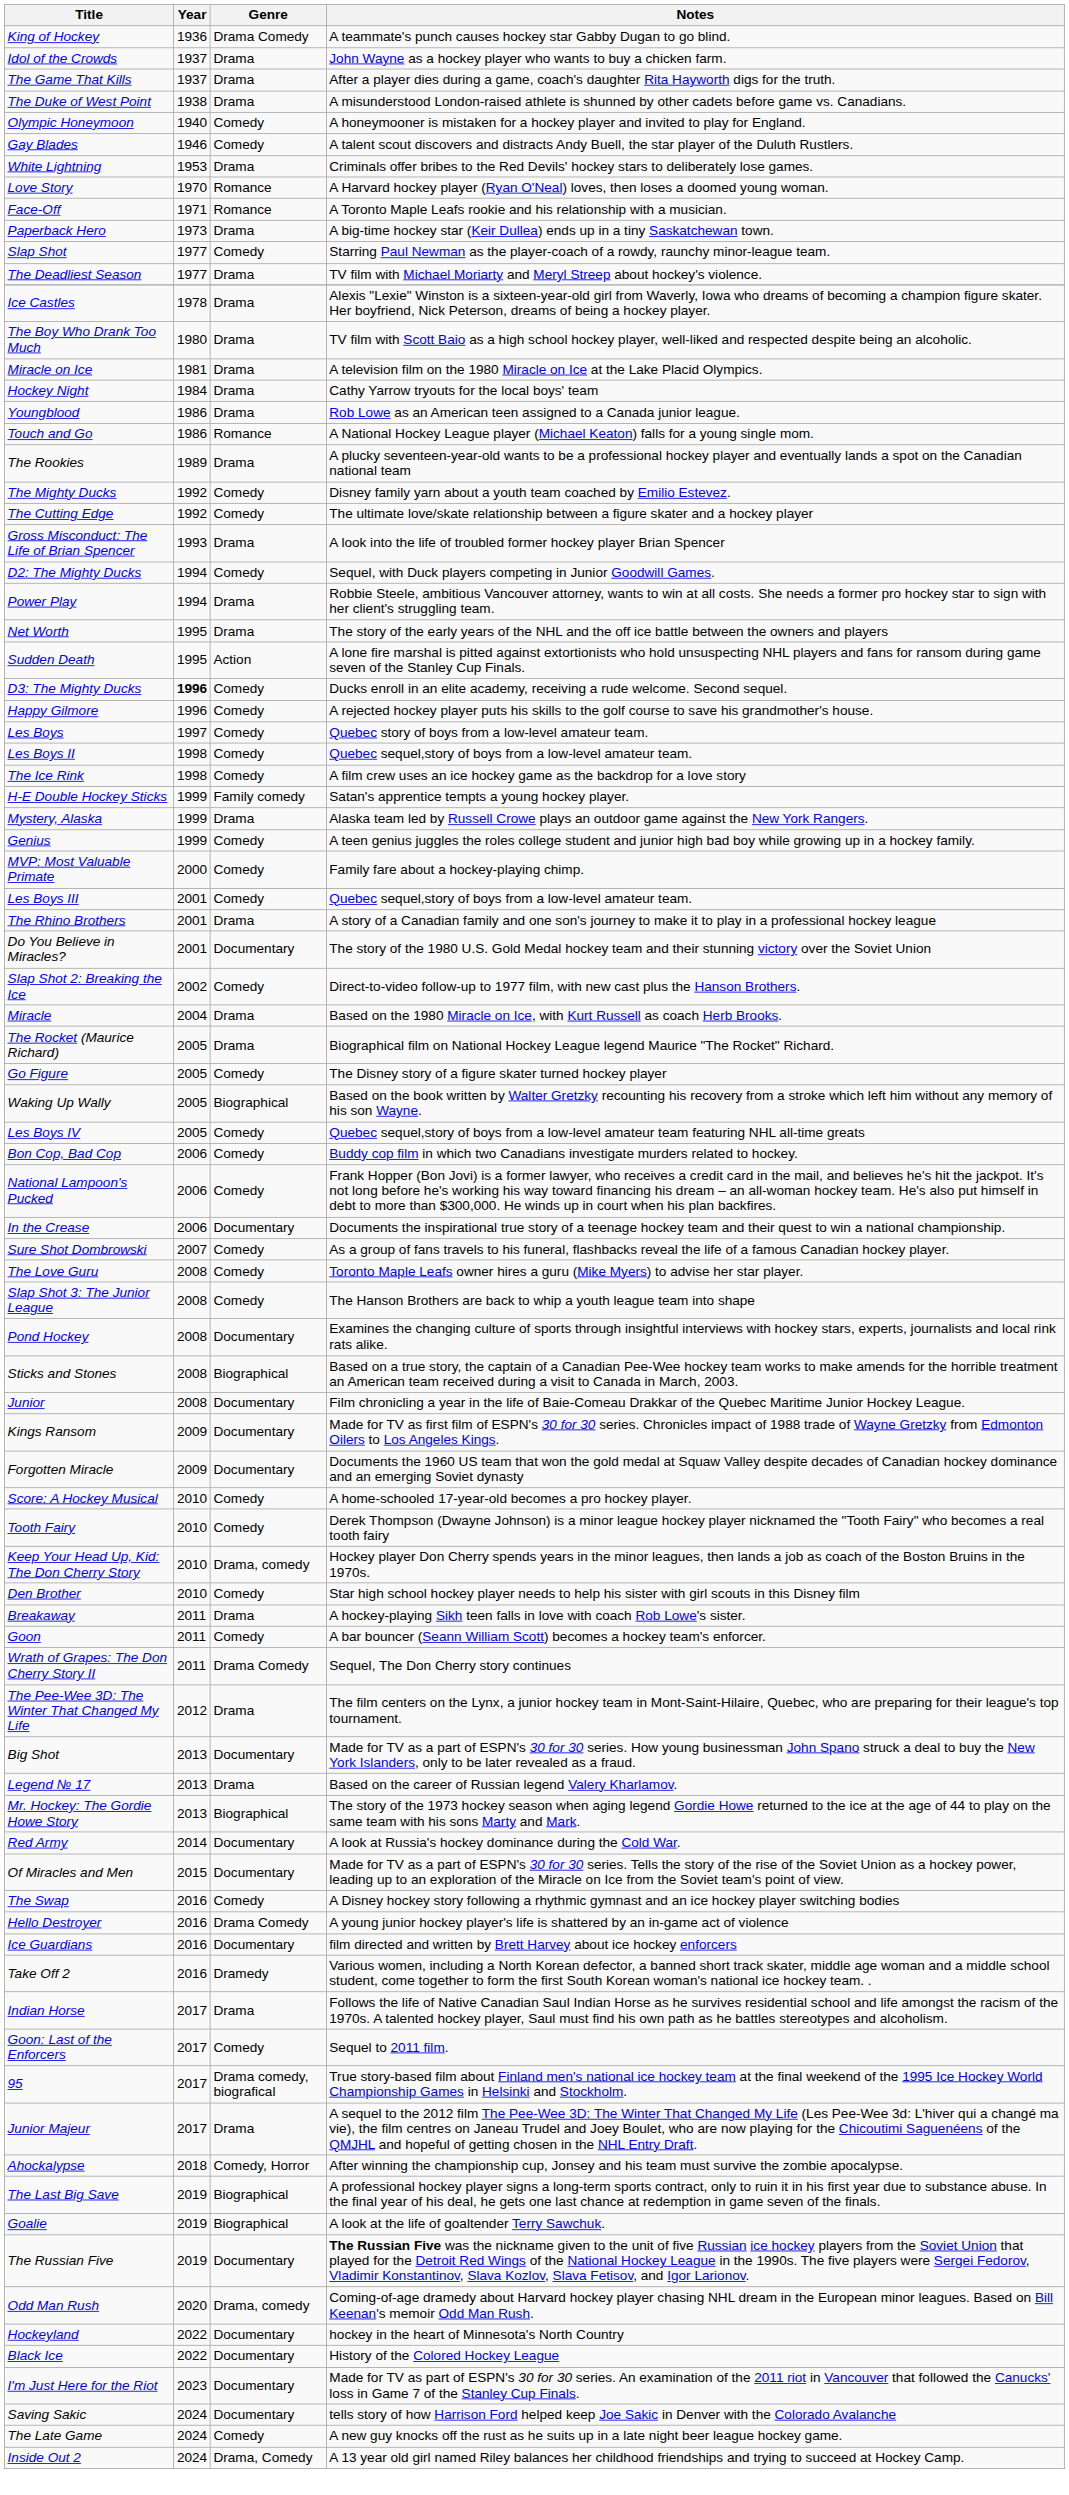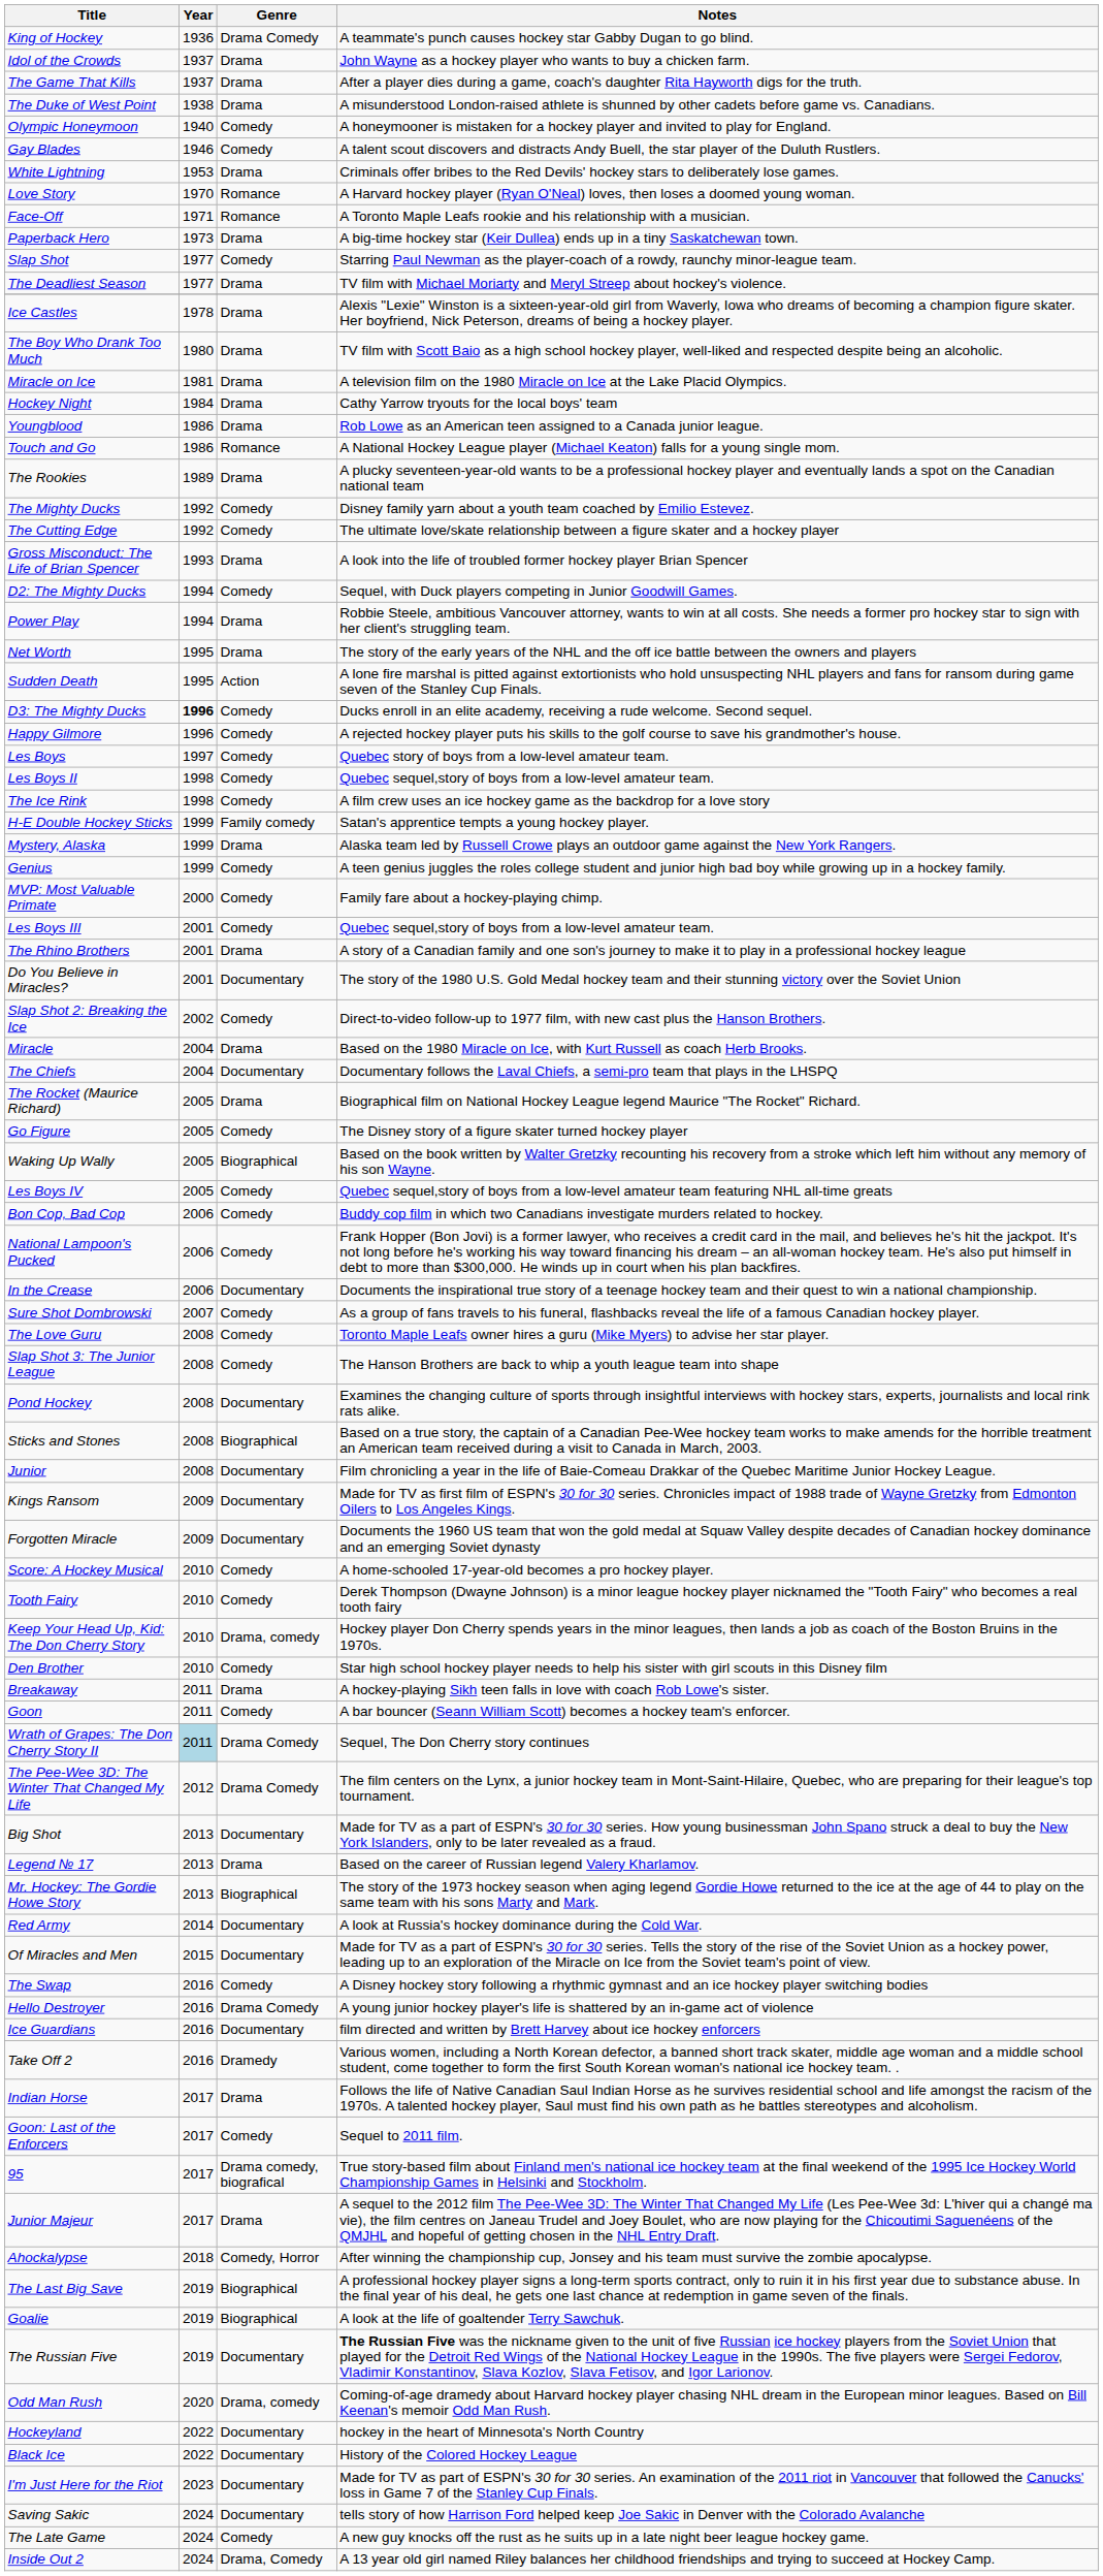+ row: The Chiefs | 2004 | Documentary | Documentary follows the Laval Chiefs, a semi-pro team that plays in the LHSPQ
Wrath of Grapes: The Don Cherry Story II | Year: no background -> lightblue background
The Pee-Wee 3D: The Winter That Changed My Life | Genre: Drama -> Drama Comedy
